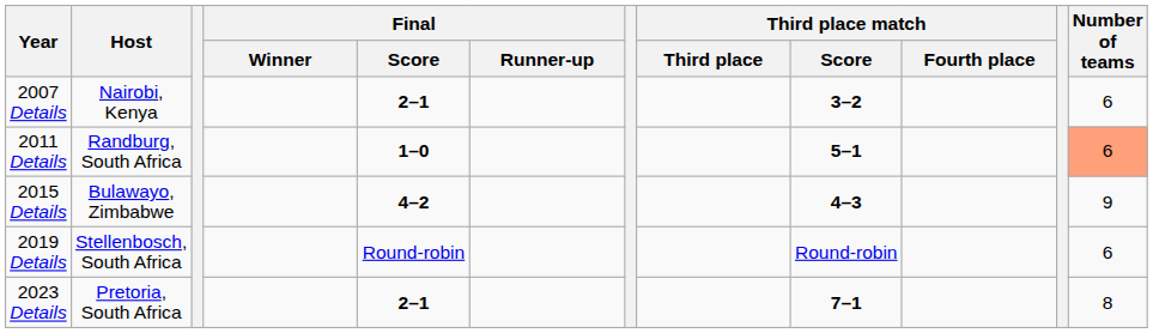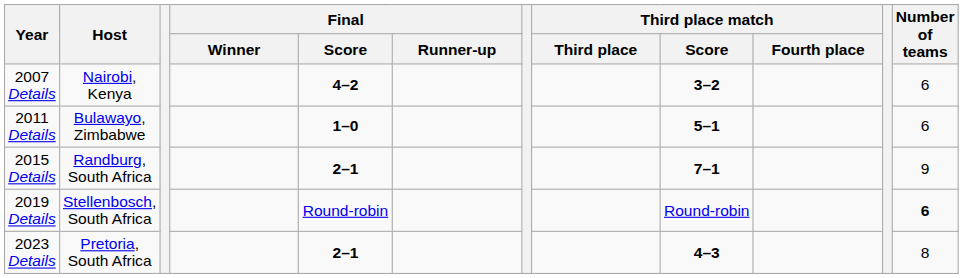2007 Details | Final / Score: 2–1 -> 4–2
2011 Details | Host: Randburg, South Africa -> Bulawayo, Zimbabwe
2011 Details | Number of teams: lightsalmon background -> no background
2015 Details | Host: Bulawayo, Zimbabwe -> Randburg, South Africa
2015 Details | Final / Score: 4–2 -> 2–1
2015 Details | Third place match / Score: 4–3 -> 7–1
2019 Details | Number of teams: normal -> bold
2023 Details | Third place match / Score: 7–1 -> 4–3
